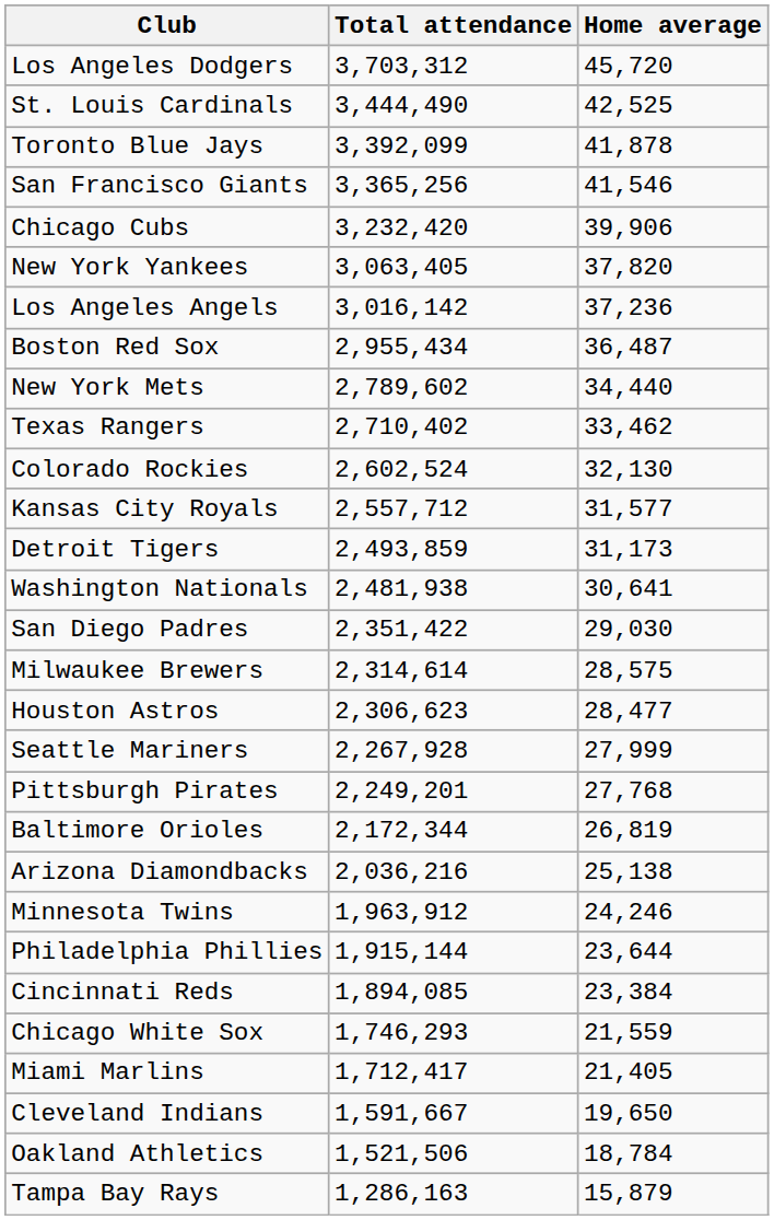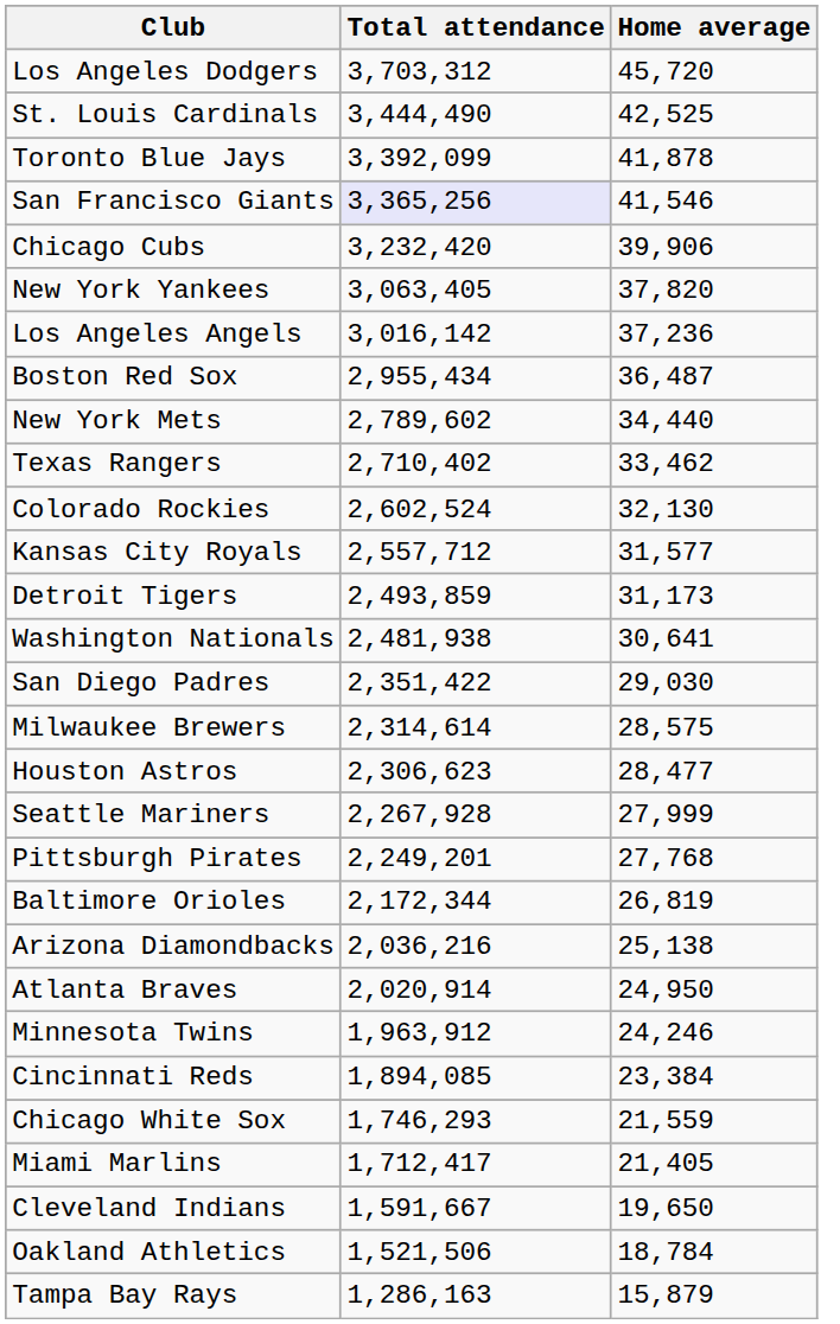San Francisco Giants | Total attendance: no background -> lavender background
+ row: Atlanta Braves | 2,020,914 | 24,950
- row: Philadelphia Phillies | 1,915,144 | 23,644
